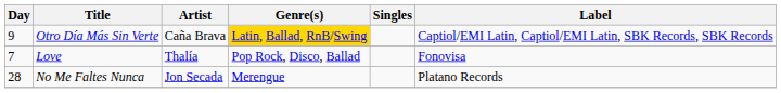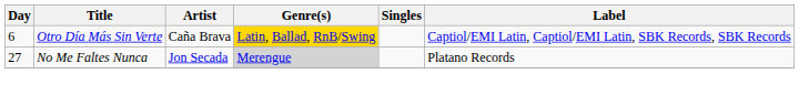Otro Día Más Sin Verte | Day: 9 -> 6
- row: 7 | Love | Thalía | Pop Rock, Disco, Ballad | Fonovisa
No Me Faltes Nunca | Day: 28 -> 27
No Me Faltes Nunca | Genre(s): no background -> lightgrey background
